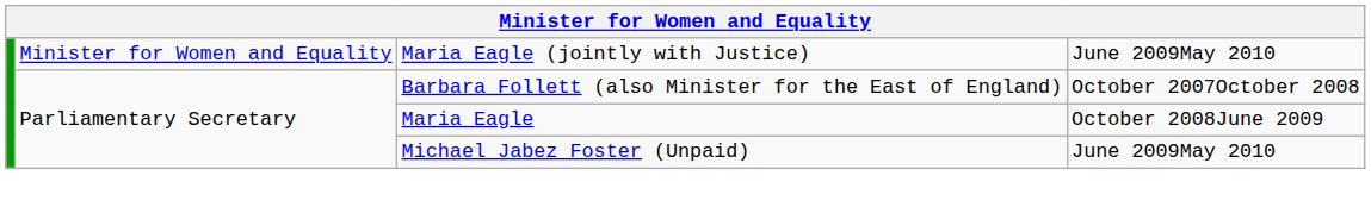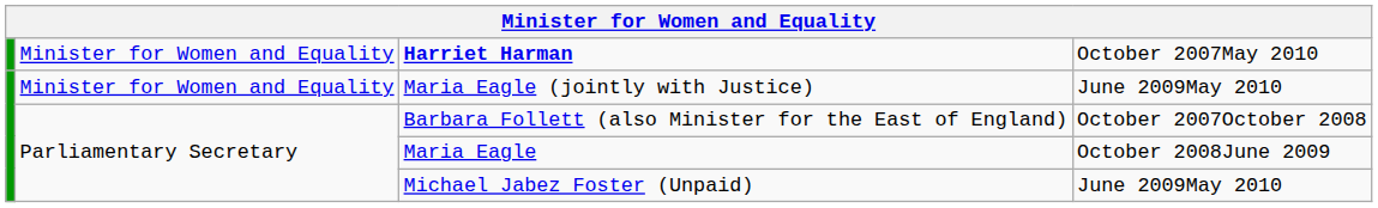+ row: Minister for Women and Equality | Harriet Harman | October 2007May 2010
